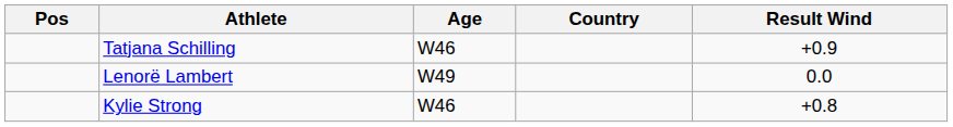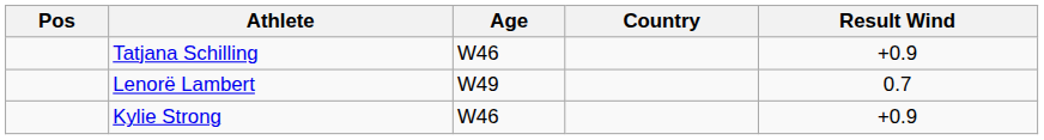Lenorë Lambert | Result Wind: 0.0 -> 0.7
Kylie Strong | Result Wind: +0.8 -> +0.9
